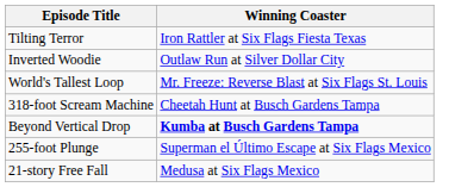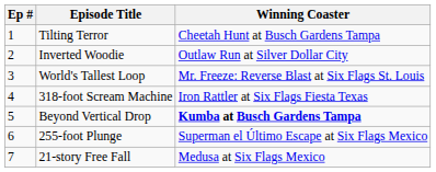+ column: Ep # | 1 | 2 | 3 | 4 | 5 | 6 | 7
Tilting Terror | Winning Coaster: Iron Rattler at Six Flags Fiesta Texas -> Cheetah Hunt at Busch Gardens Tampa
318-foot Scream Machine | Winning Coaster: Cheetah Hunt at Busch Gardens Tampa -> Iron Rattler at Six Flags Fiesta Texas
